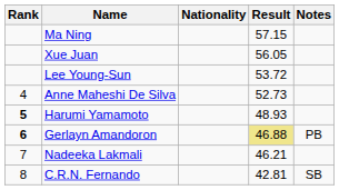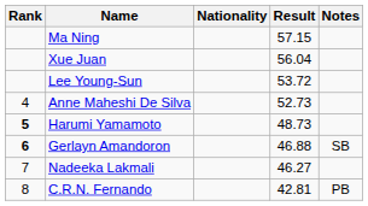Xue Juan | Result: 56.05 -> 56.04
Harumi Yamamoto | Result: 48.93 -> 48.73
Gerlayn Amandoron | Result: khaki background -> no background
Gerlayn Amandoron | Notes: PB -> SB
Nadeeka Lakmali | Result: 46.21 -> 46.27
C.R.N. Fernando | Notes: SB -> PB
